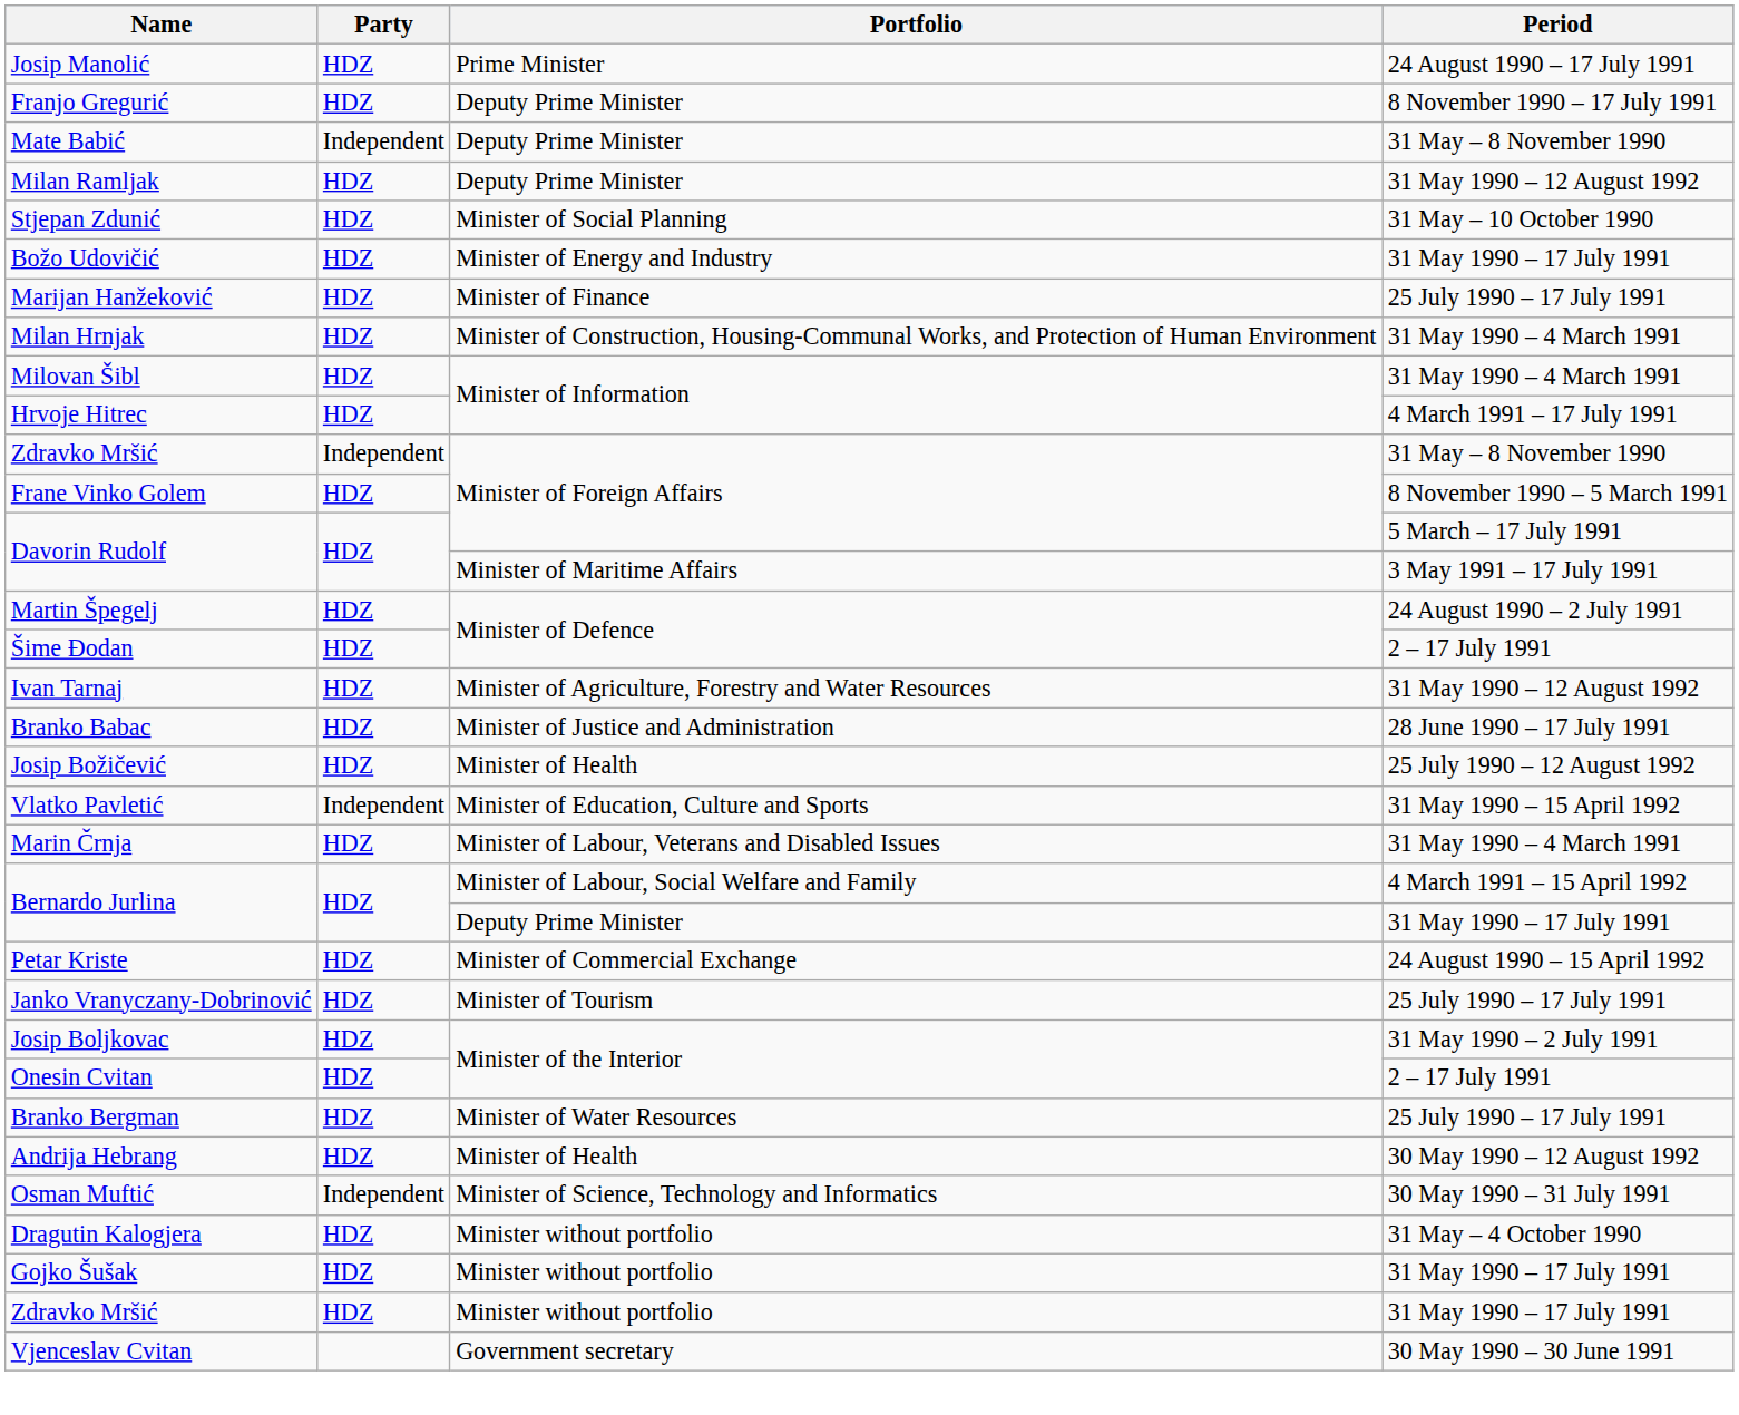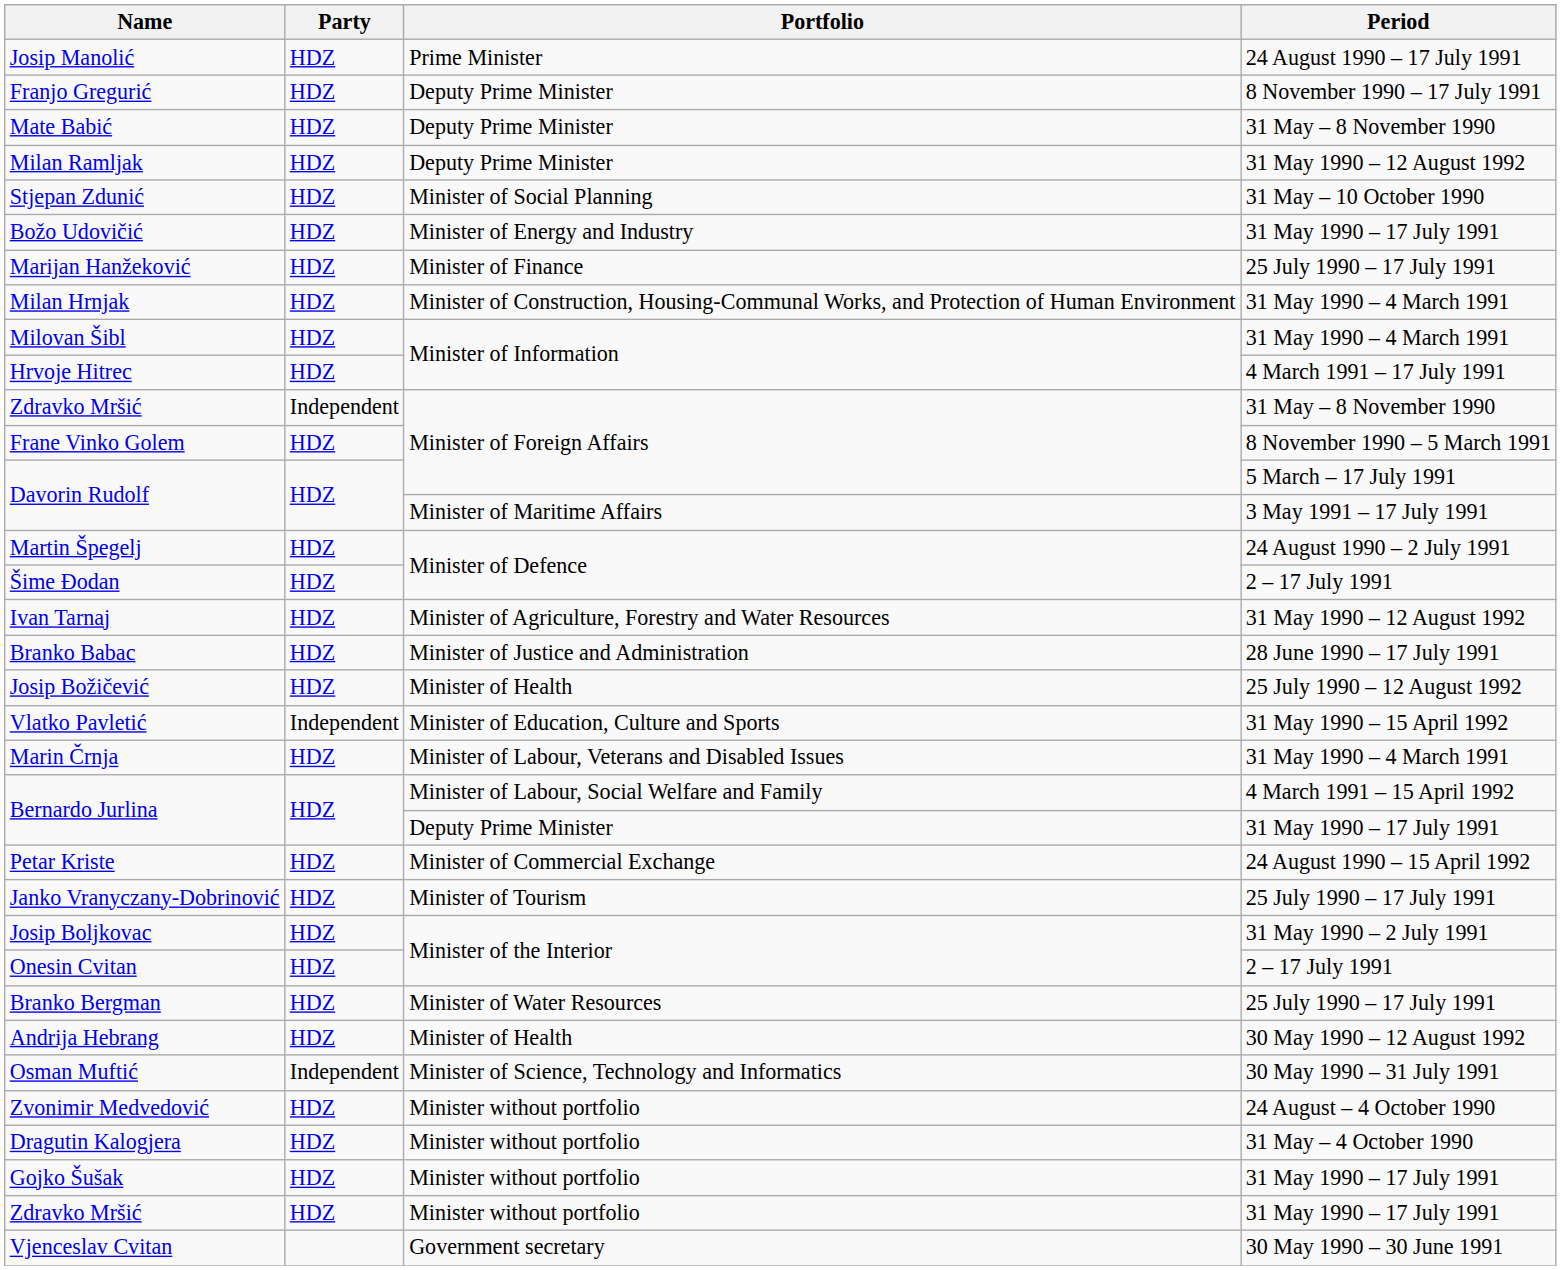Mate Babić | Party: Independent -> HDZ
+ row: Zvonimir Medvedović | HDZ | Minister without portfolio | 24 August – 4 October 1990
